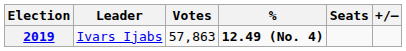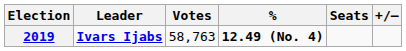2019 | Leader: normal -> bold
2019 | Votes: 57,863 -> 58,763
